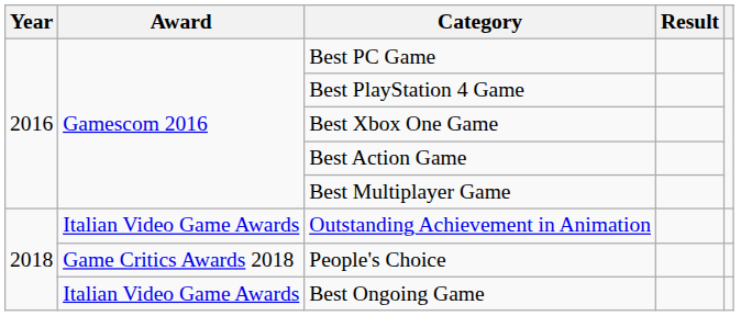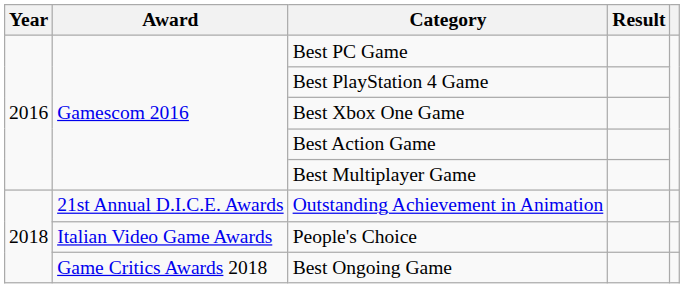Outstanding Achievement in Animation | Award: Italian Video Game Awards -> 21st Annual D.I.C.E. Awards
People's Choice | Award: Game Critics Awards 2018 -> Italian Video Game Awards
Best Ongoing Game | Award: Italian Video Game Awards -> Game Critics Awards 2018
